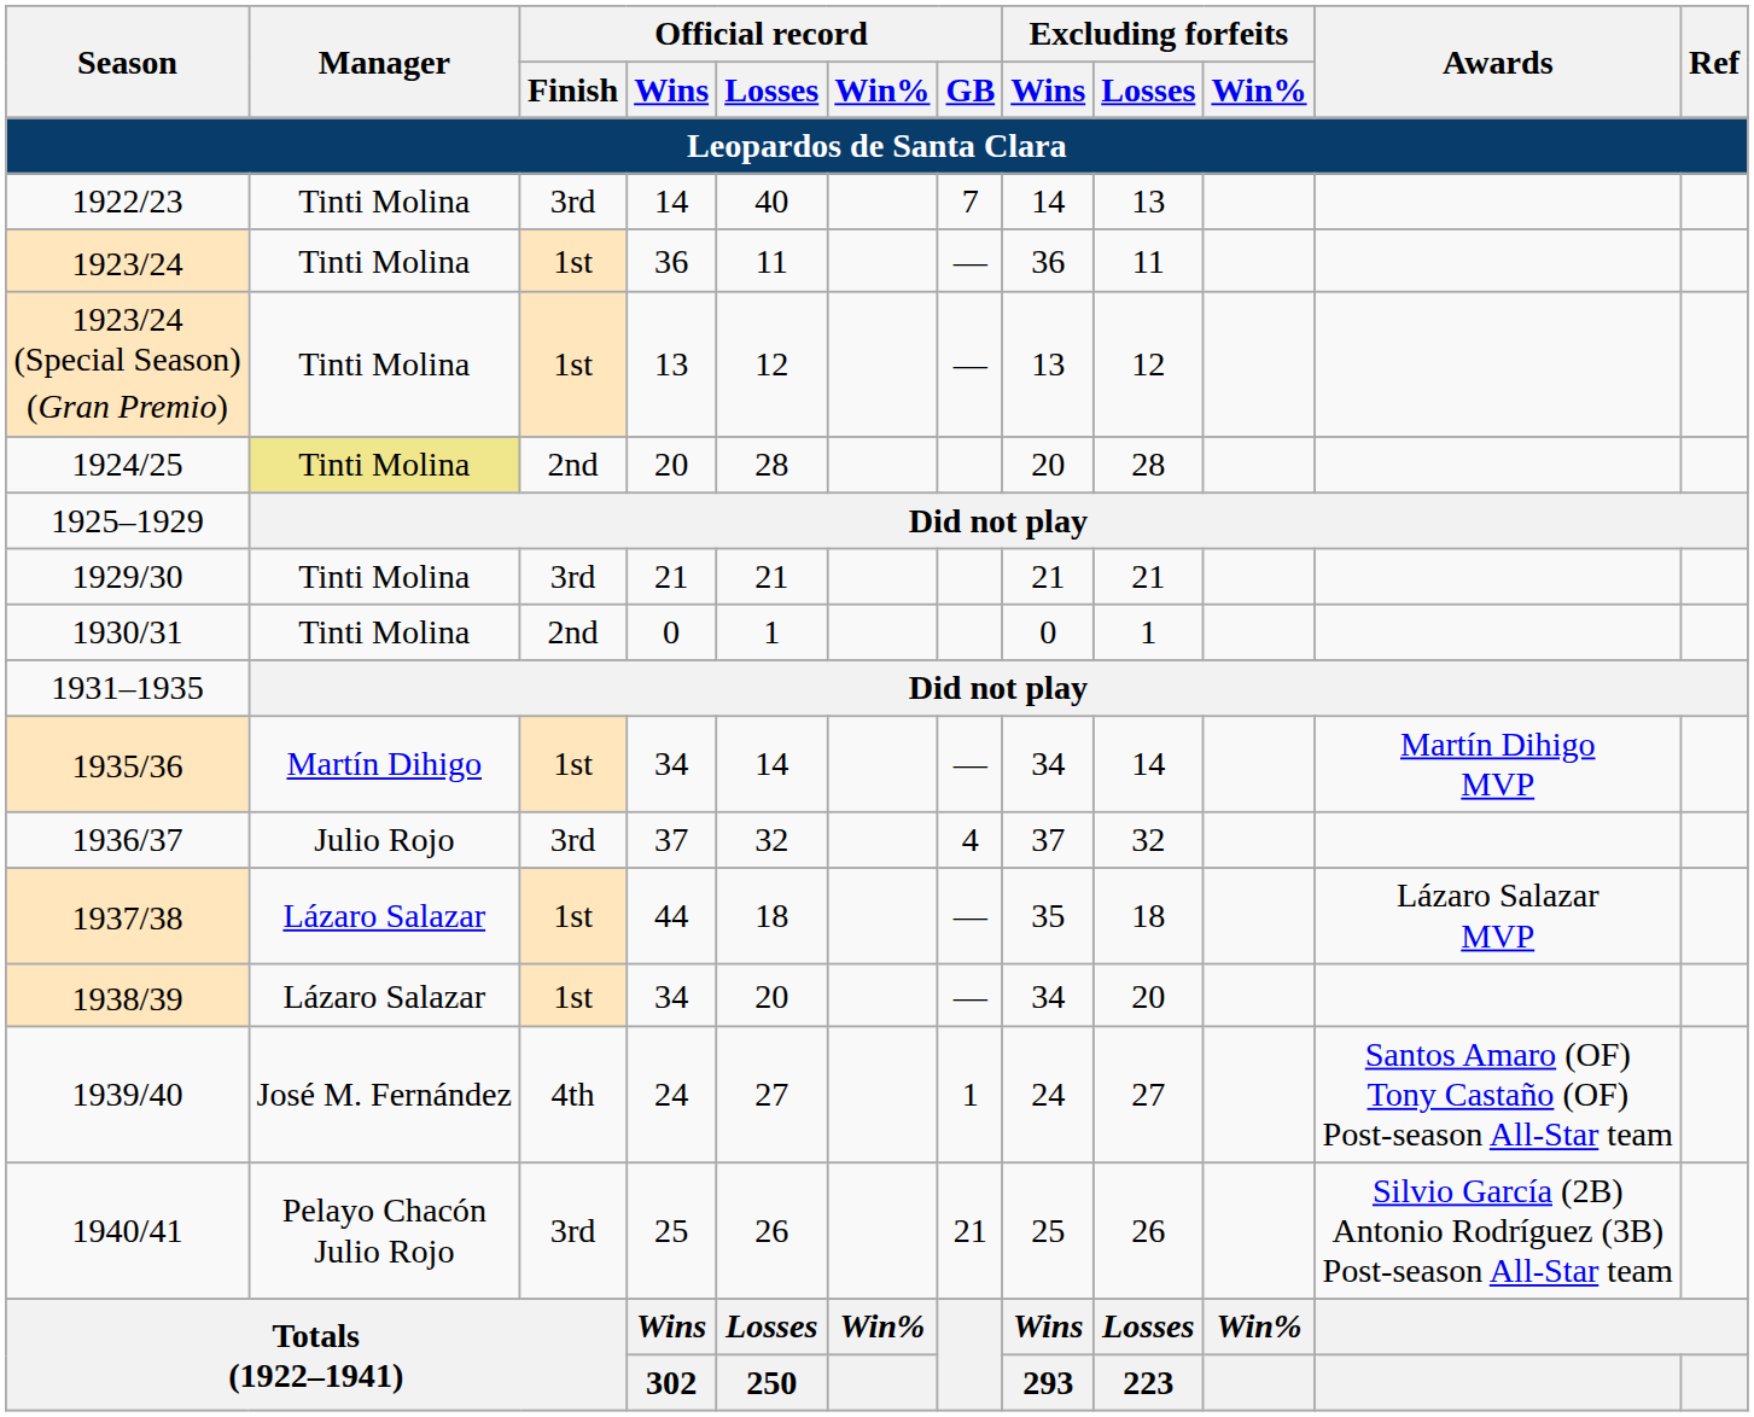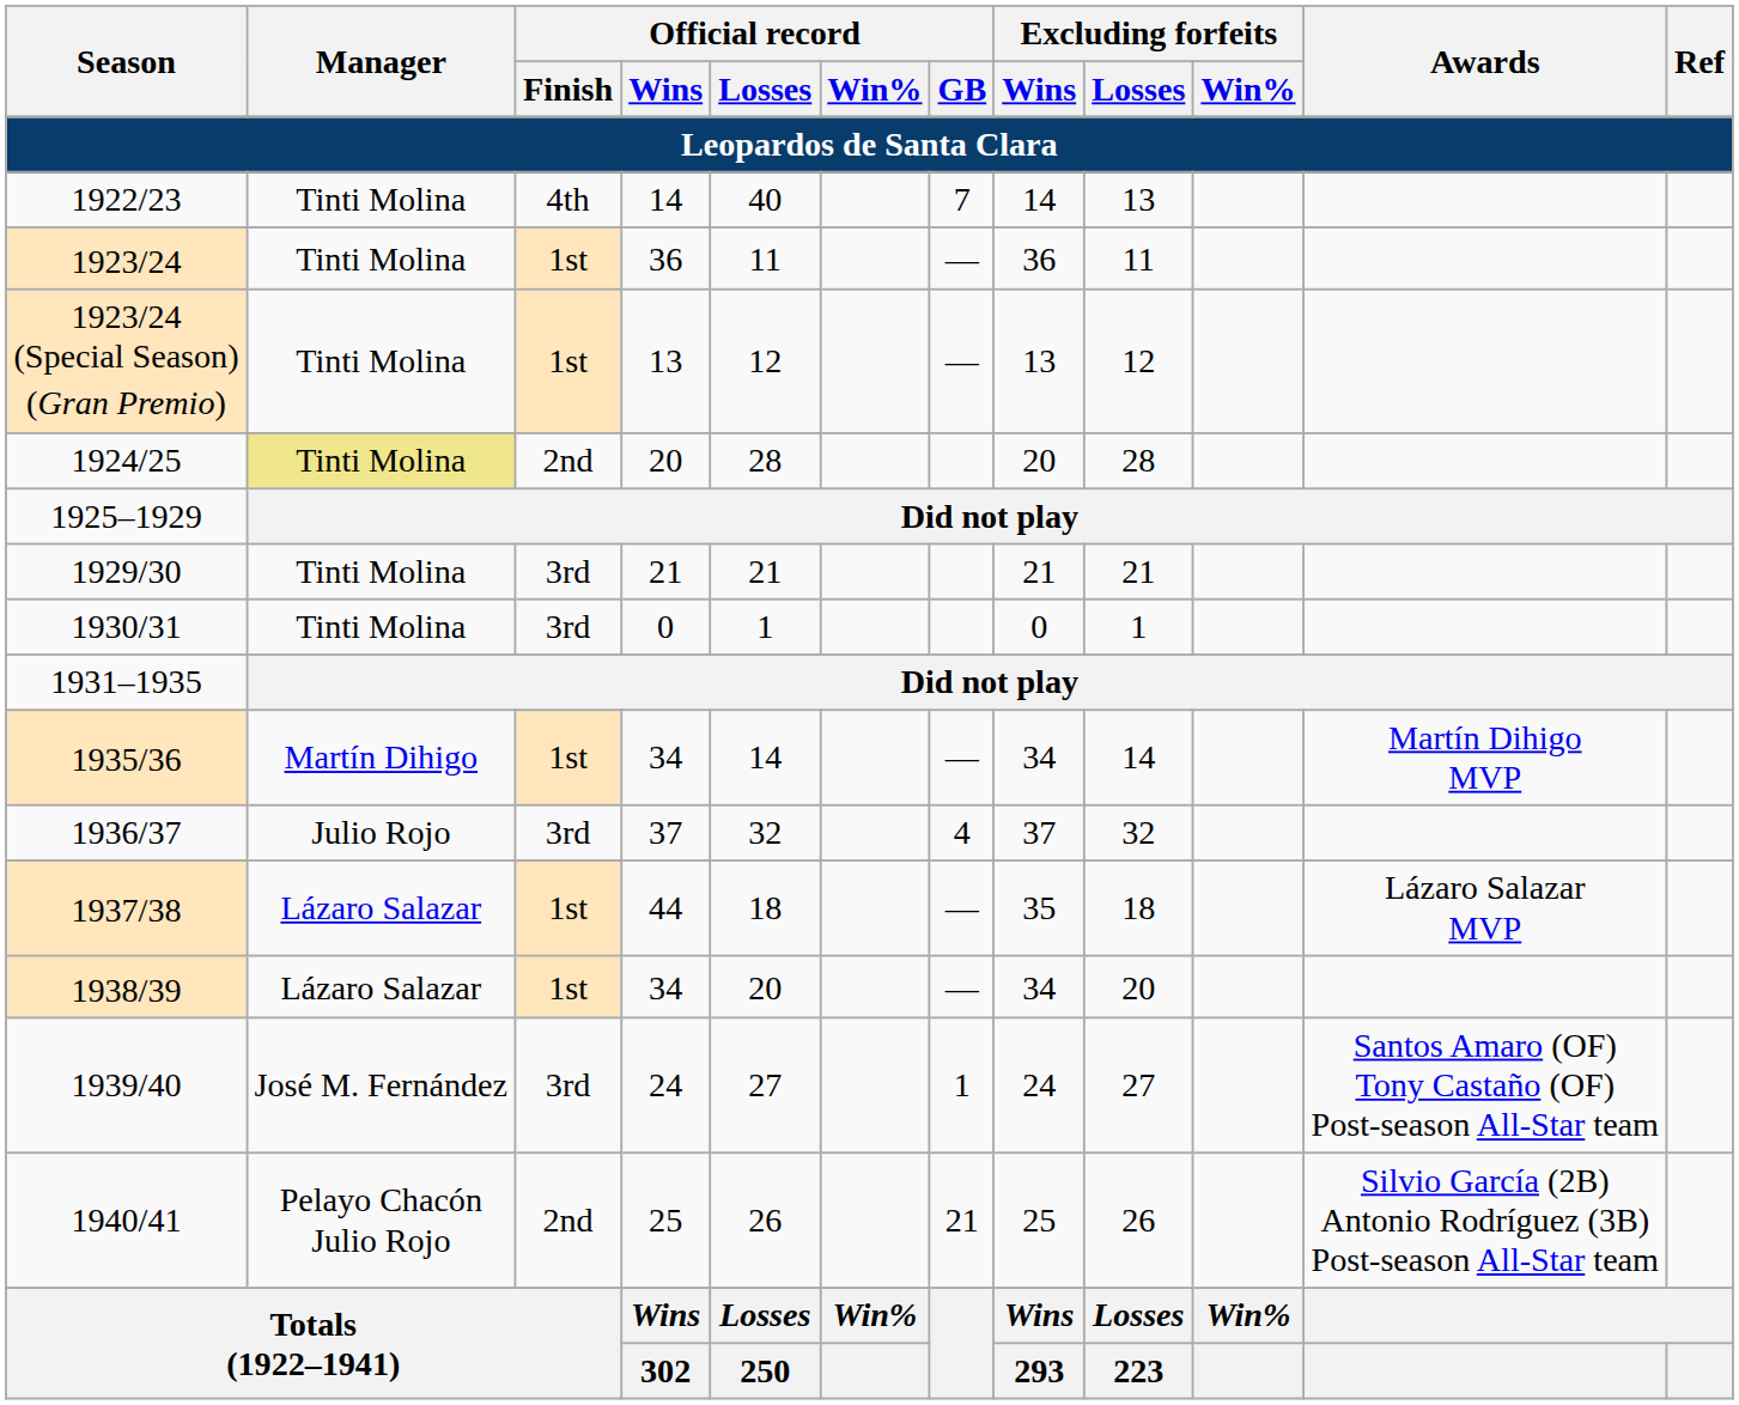1922/23 | Official record / Finish: 3rd -> 4th
1930/31 | Official record / Finish: 2nd -> 3rd
1939/40 | Official record / Finish: 4th -> 3rd
1940/41 | Official record / Finish: 3rd -> 2nd
